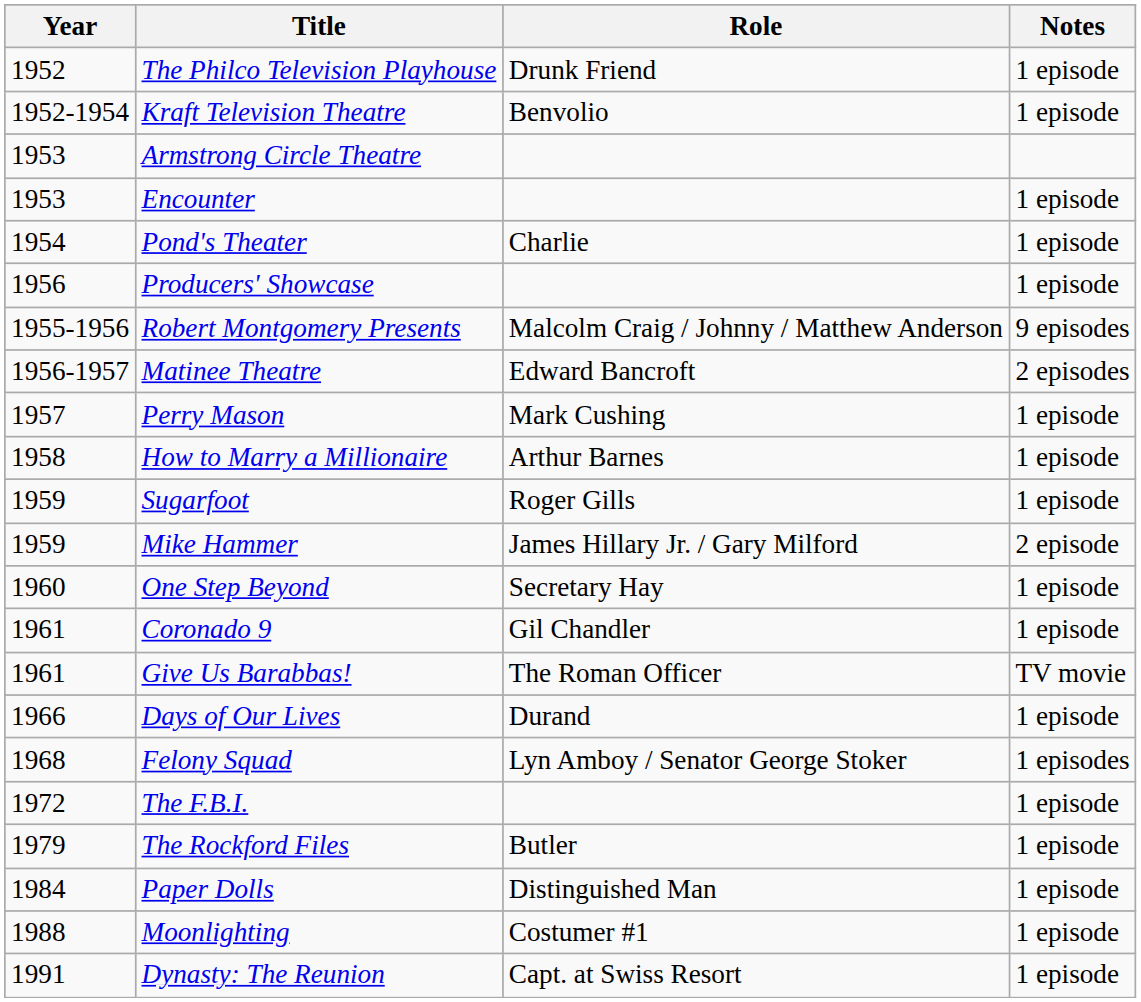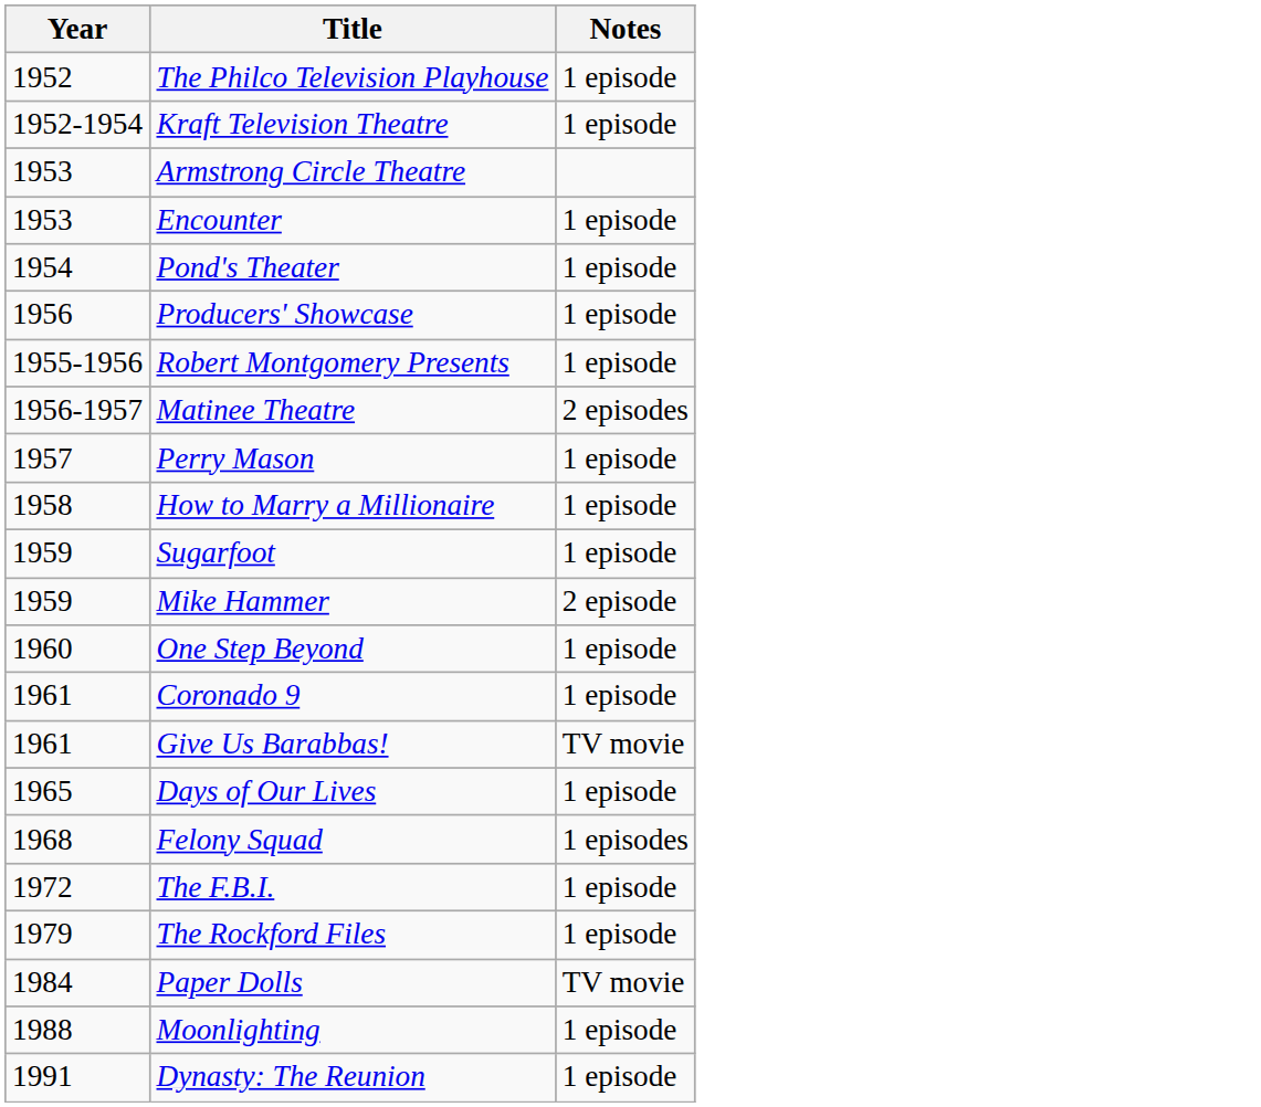- column: Role | Drunk Friend | Benvolio | Charlie | Malcolm Craig / Johnny / Matthew Anderson | Edward Bancroft | Mark Cushing | Arthur Barnes | Roger Gills | James Hillary Jr. / Gary Milford | Secretary Hay | Gil Chandler | The Roman Officer | Durand | Lyn Amboy / Senator George Stoker | Butler | Distinguished Man | Costumer #1 | Capt. at Swiss Resort
Robert Montgomery Presents | Notes: 9 episodes -> 1 episode
Days of Our Lives | Year: 1966 -> 1965
Paper Dolls | Notes: 1 episode -> TV movie
